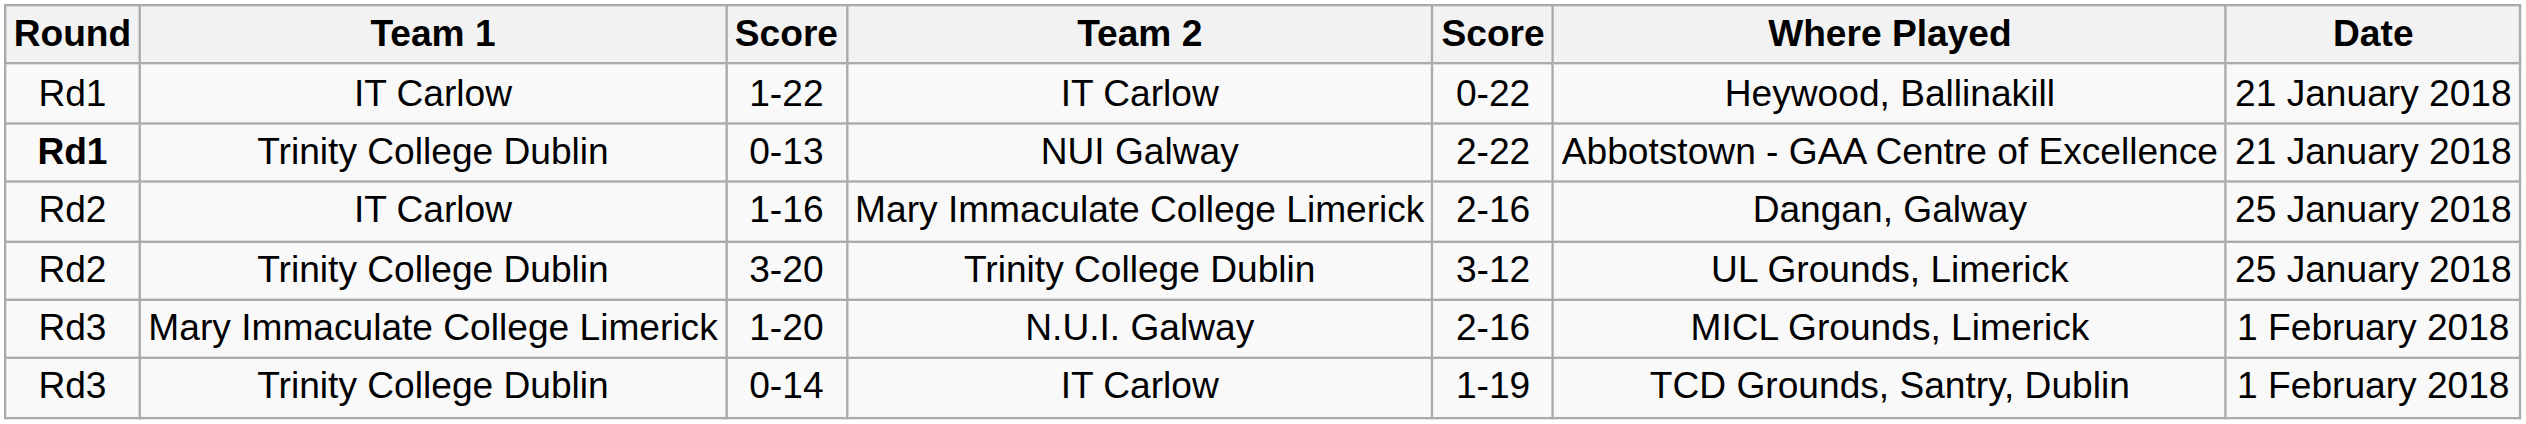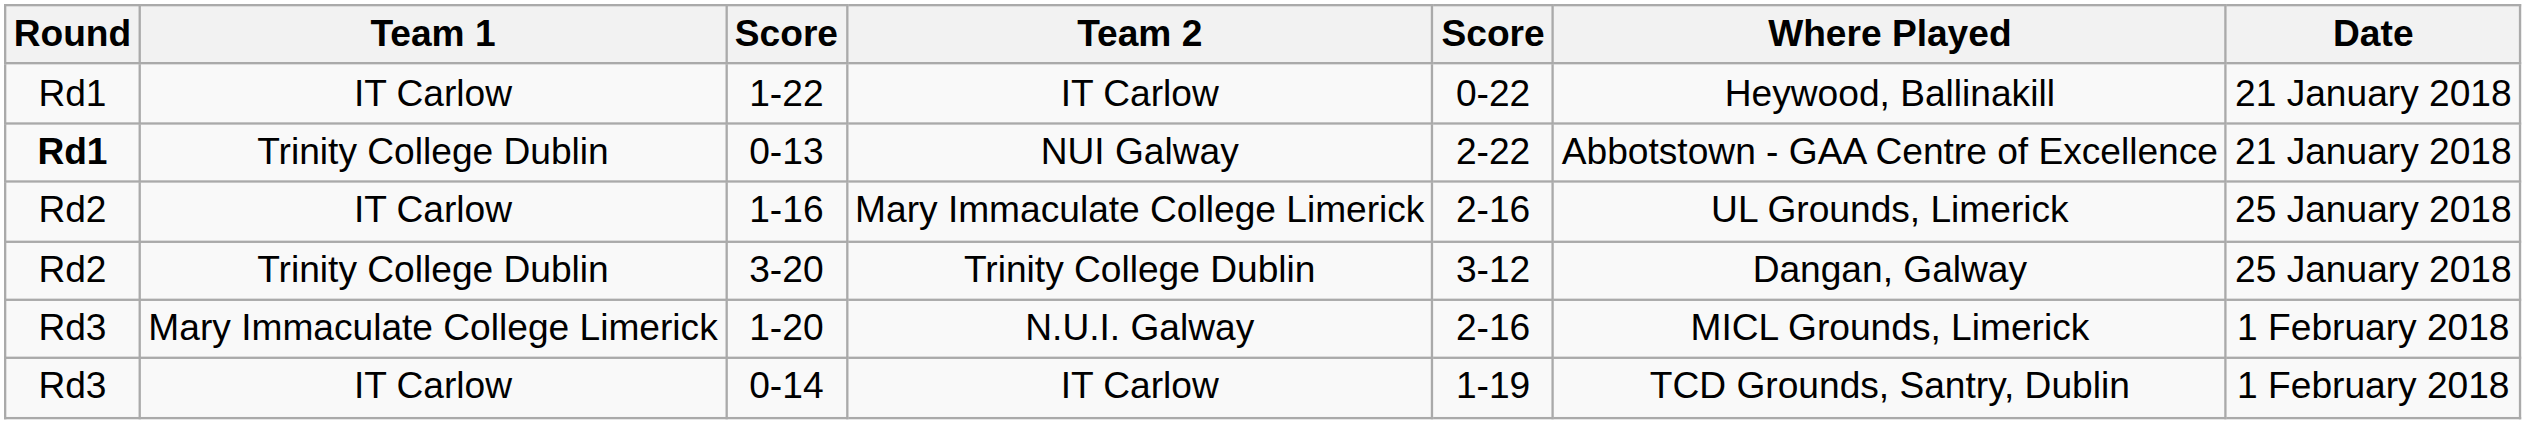1-16 | Where Played: Dangan, Galway -> UL Grounds, Limerick
3-20 | Where Played: UL Grounds, Limerick -> Dangan, Galway
0-14 | Team 1: Trinity College Dublin -> IT Carlow
